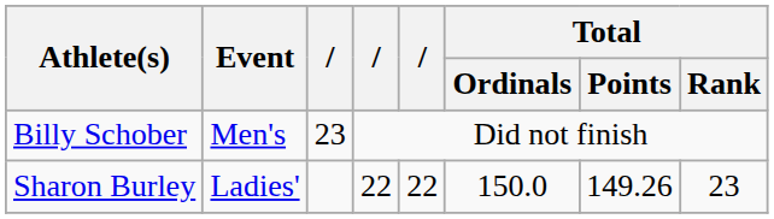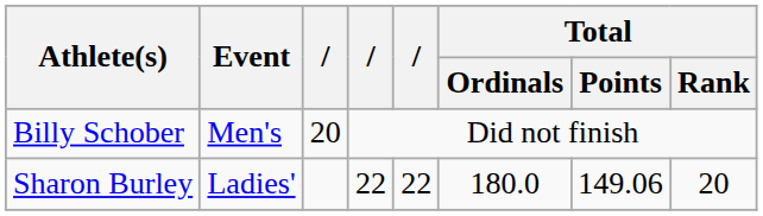Billy Schober | column 3: 23 -> 20
Sharon Burley | Total / Ordinals: 150.0 -> 180.0
Sharon Burley | Total / Points: 149.26 -> 149.06
Sharon Burley | Total / Rank: 23 -> 20
